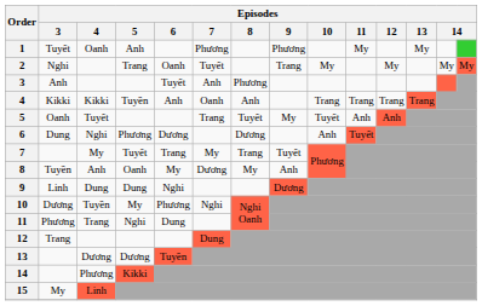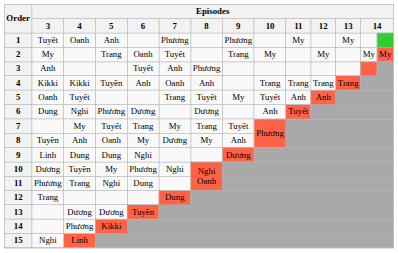2 | Episodes / 3: Nghi -> My
15 | Episodes / 3: My -> Nghi
